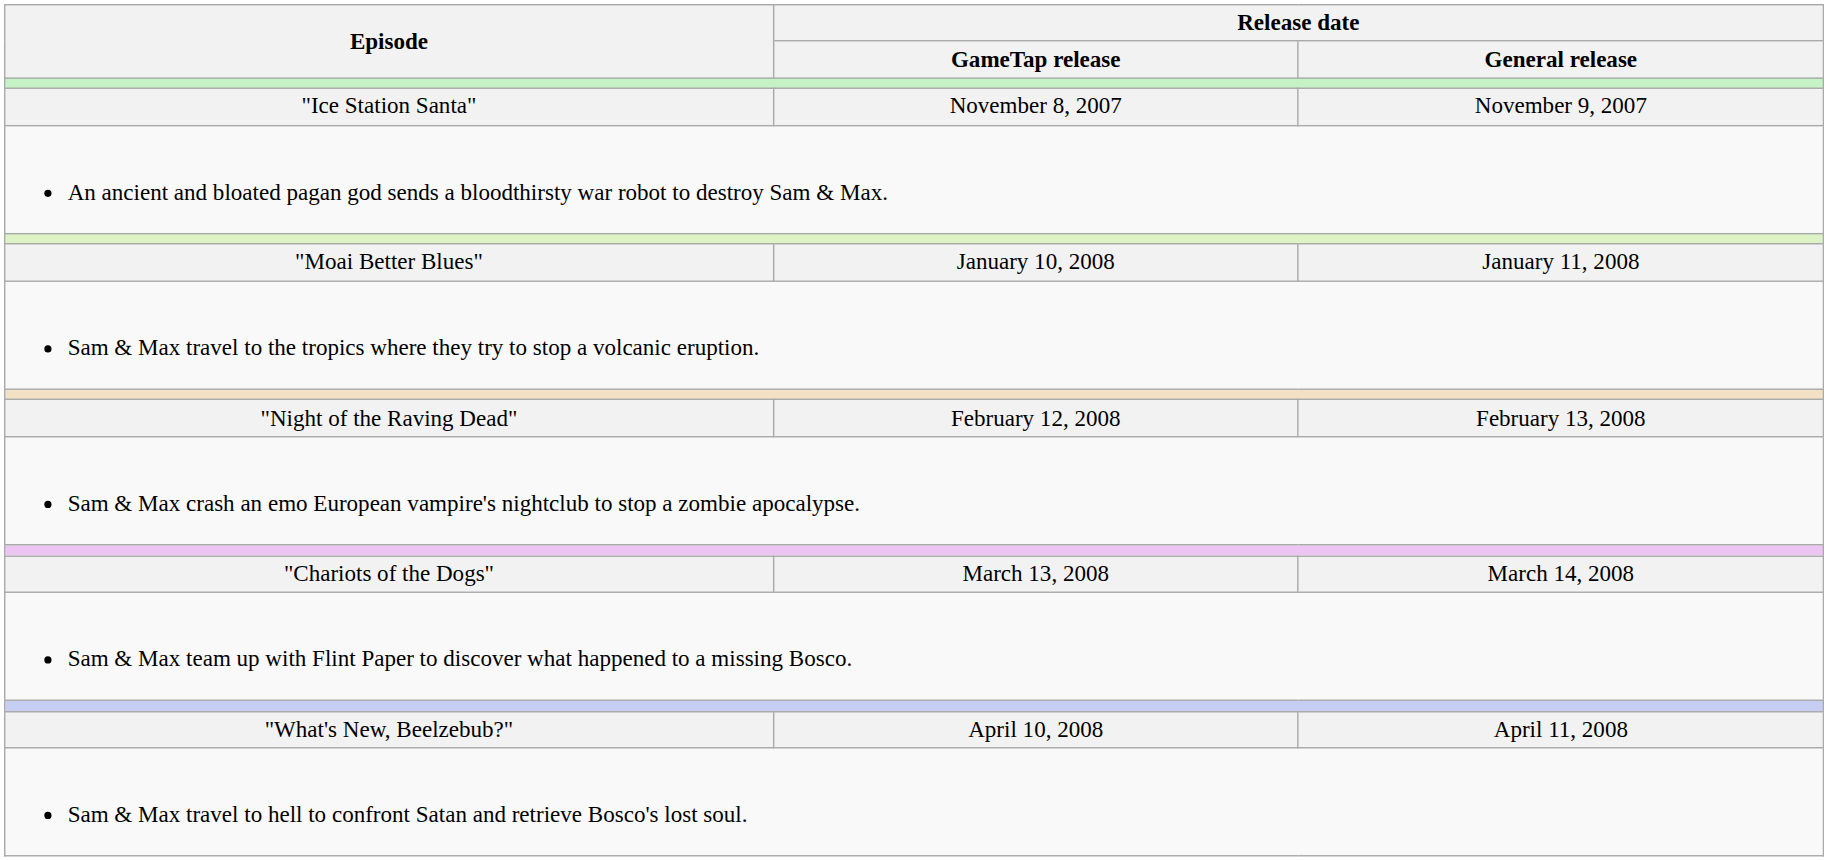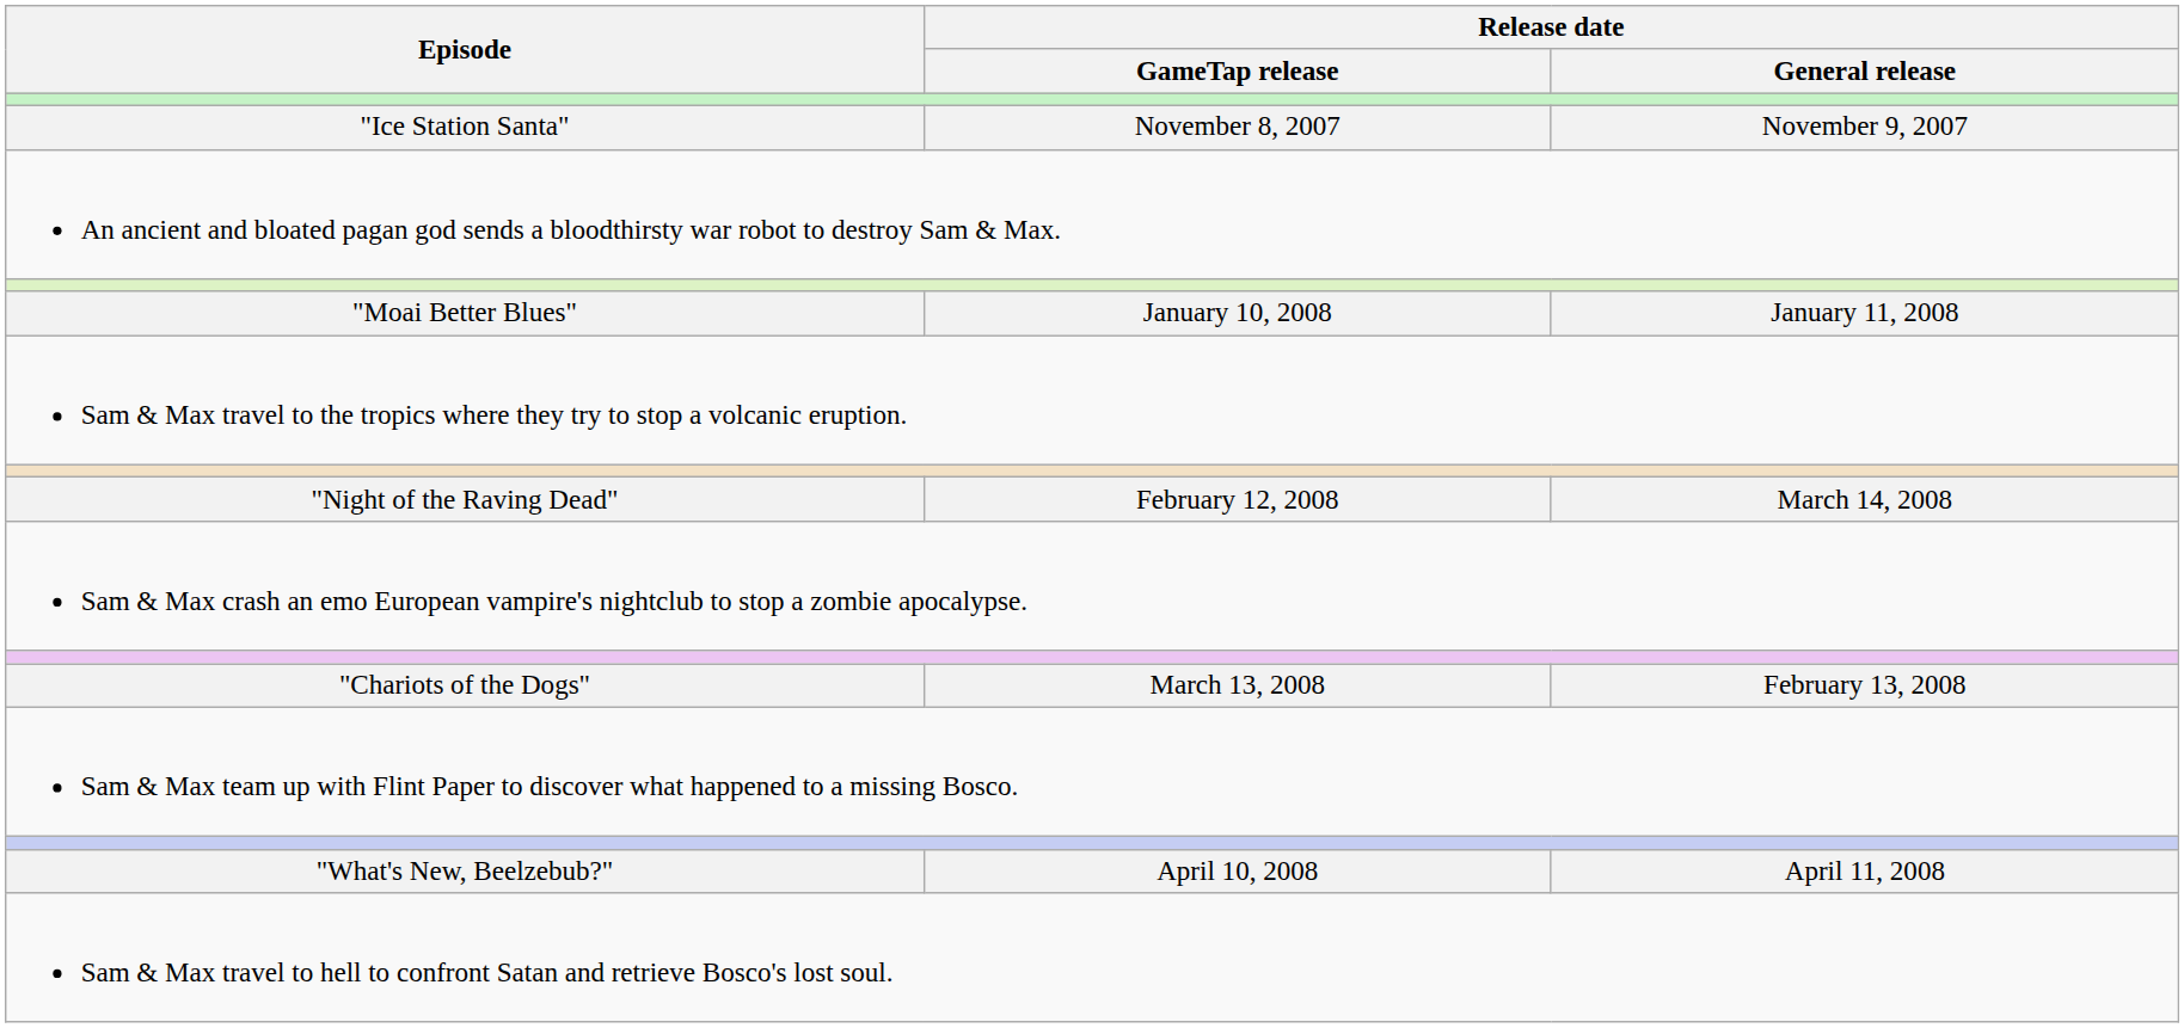"Night of the Raving Dead" | Release date / General release: February 13, 2008 -> March 14, 2008
"Chariots of the Dogs" | Release date / General release: March 14, 2008 -> February 13, 2008
